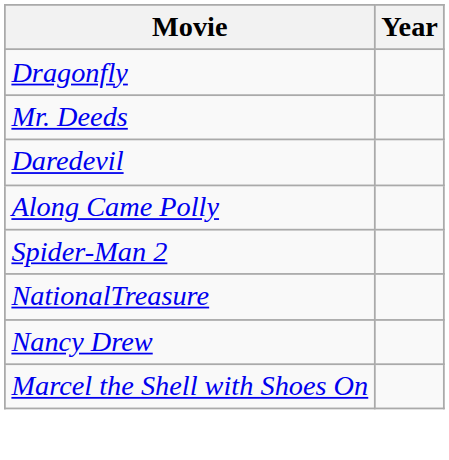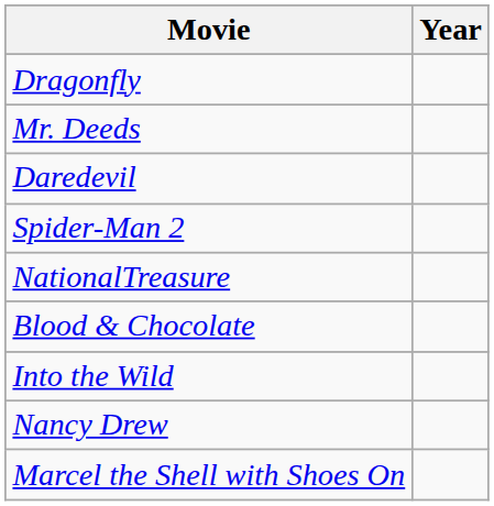- row: Along Came Polly
+ row: Blood & Chocolate
+ row: Into the Wild
